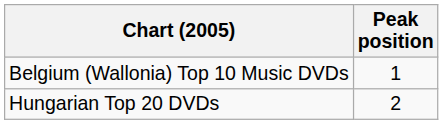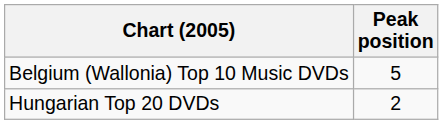Belgium (Wallonia) Top 10 Music DVDs | Peak position: 1 -> 5
